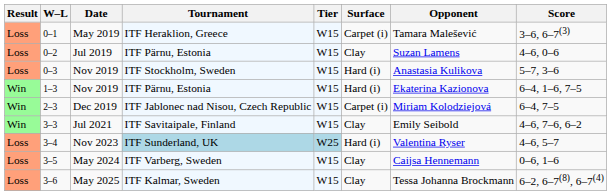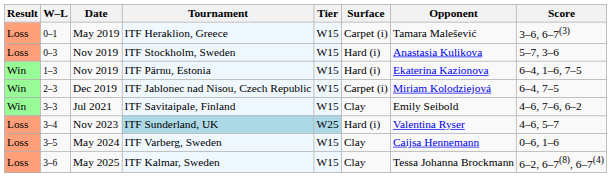- row: Loss | 0–2 | Jul 2019 | ITF Pärnu, Estonia | W15 | Clay | Suzan Lamens | 4–6, 0–6
